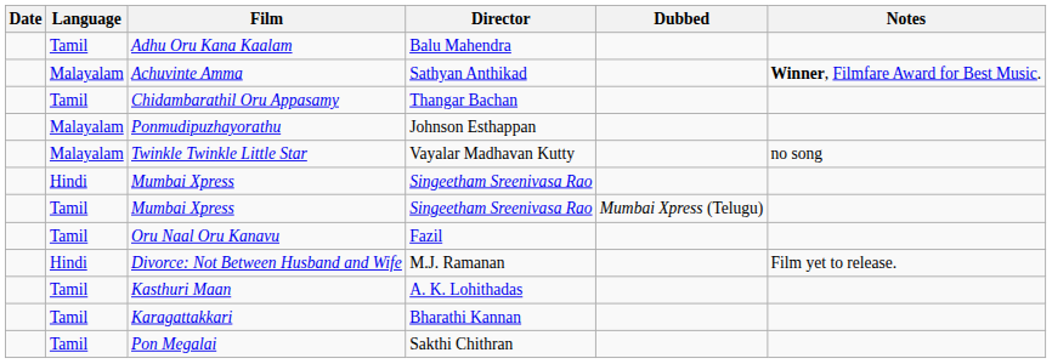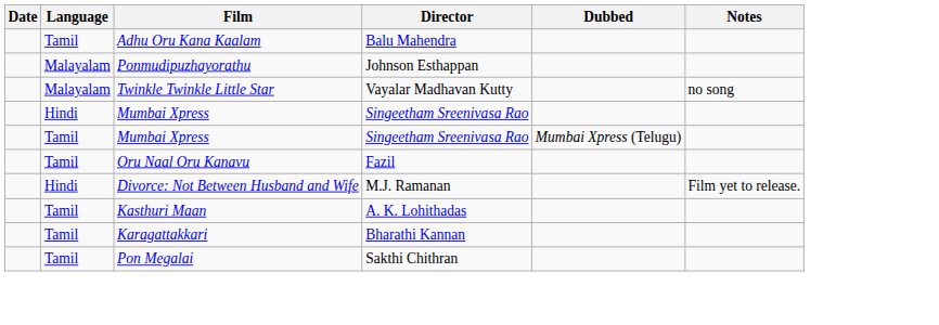- row: Malayalam | Achuvinte Amma | Sathyan Anthikad | Winner, Filmfare Award for Best Music.
- row: Tamil | Chidambarathil Oru Appasamy | Thangar Bachan
